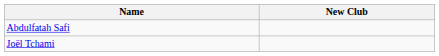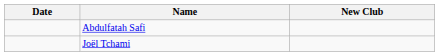+ column: Date
